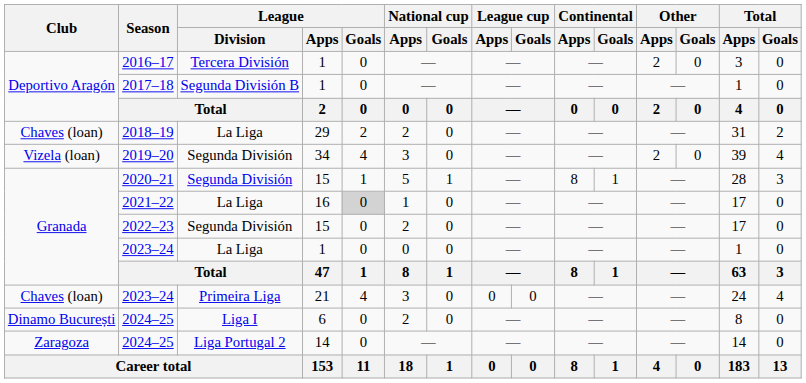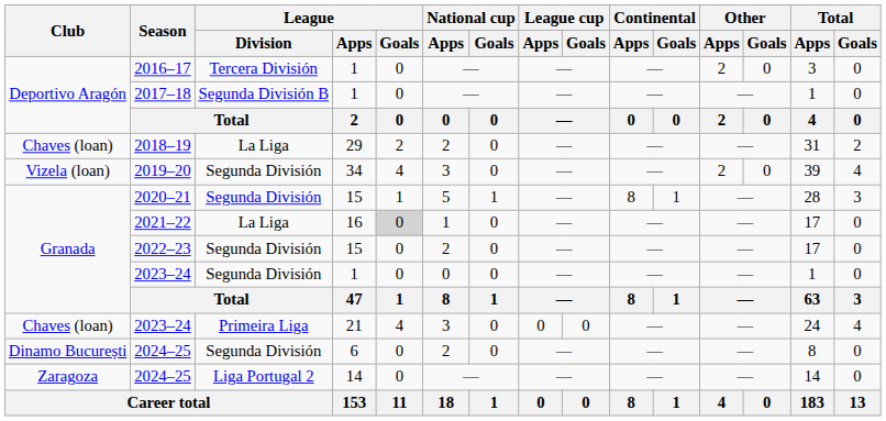2023–24 / 1 | League / Division: La Liga -> Segunda División
2024–25 / 6 | League / Division: Liga I -> Segunda División
